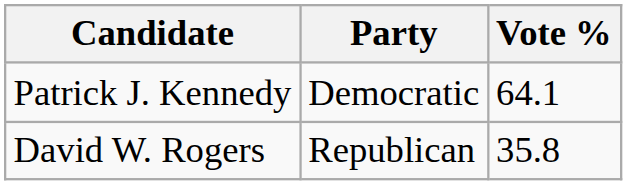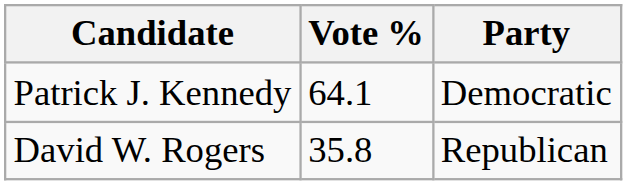columns swapped: Party <-> Vote %
